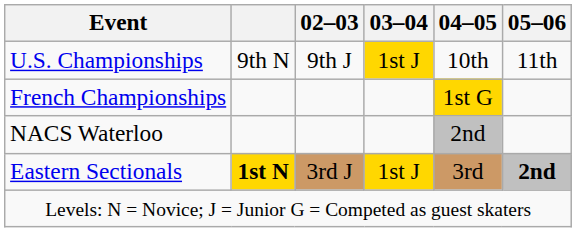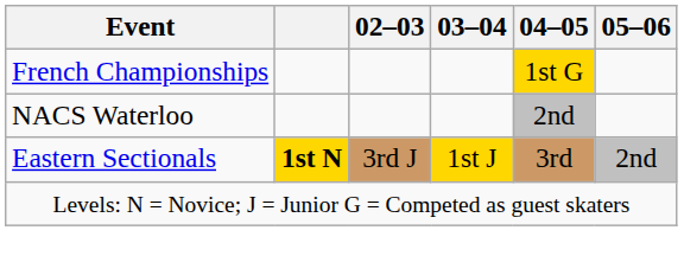- row: U.S. Championships | 9th N | 9th J | 1st J | 10th | 11th
Eastern Sectionals | 05–06: bold -> normal
